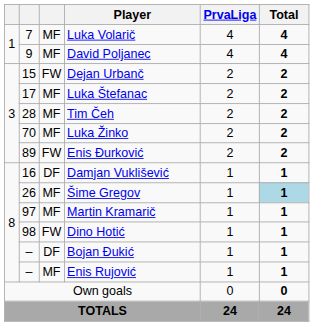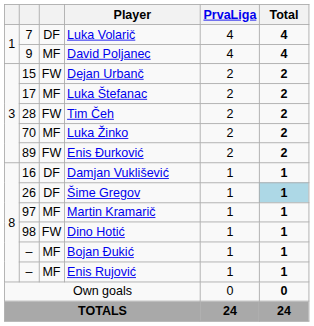Luka Volarič | column 3: MF -> DF
Tim Čeh | column 3: MF -> FW
Šime Gregov | column 3: MF -> DF
Bojan Đukić | column 3: DF -> MF
